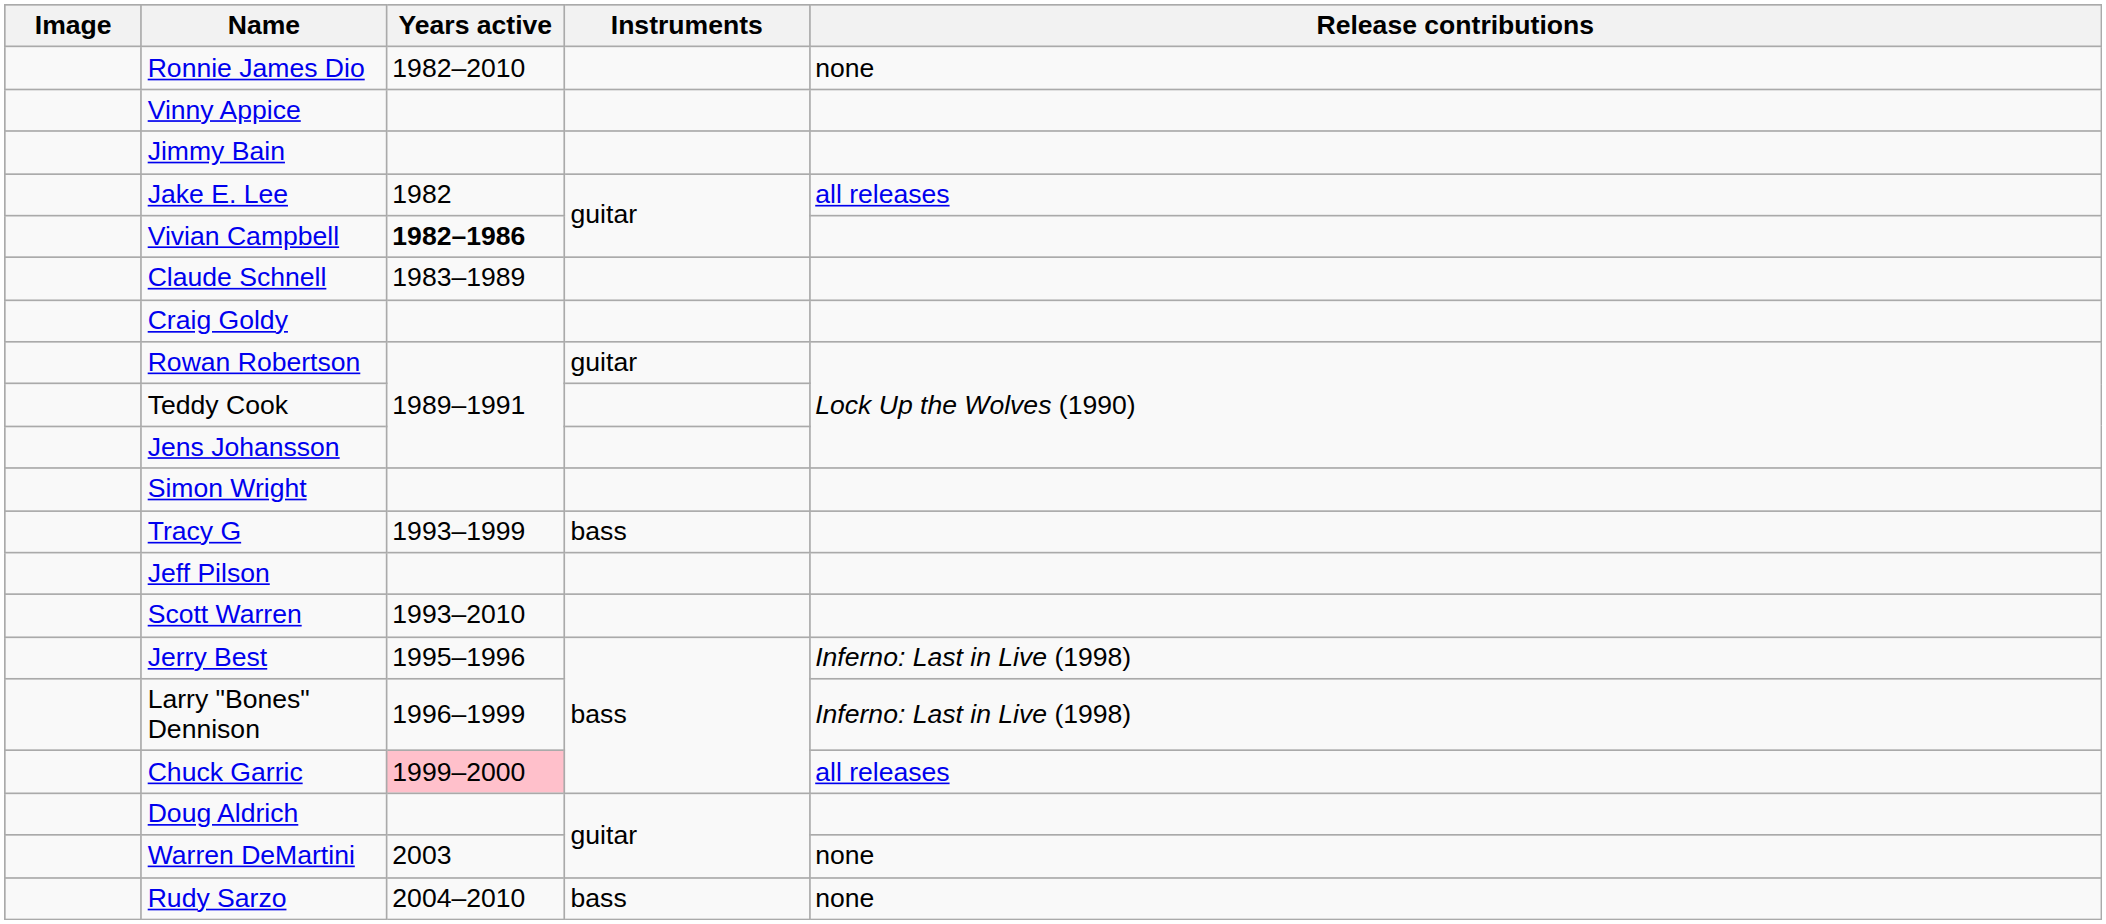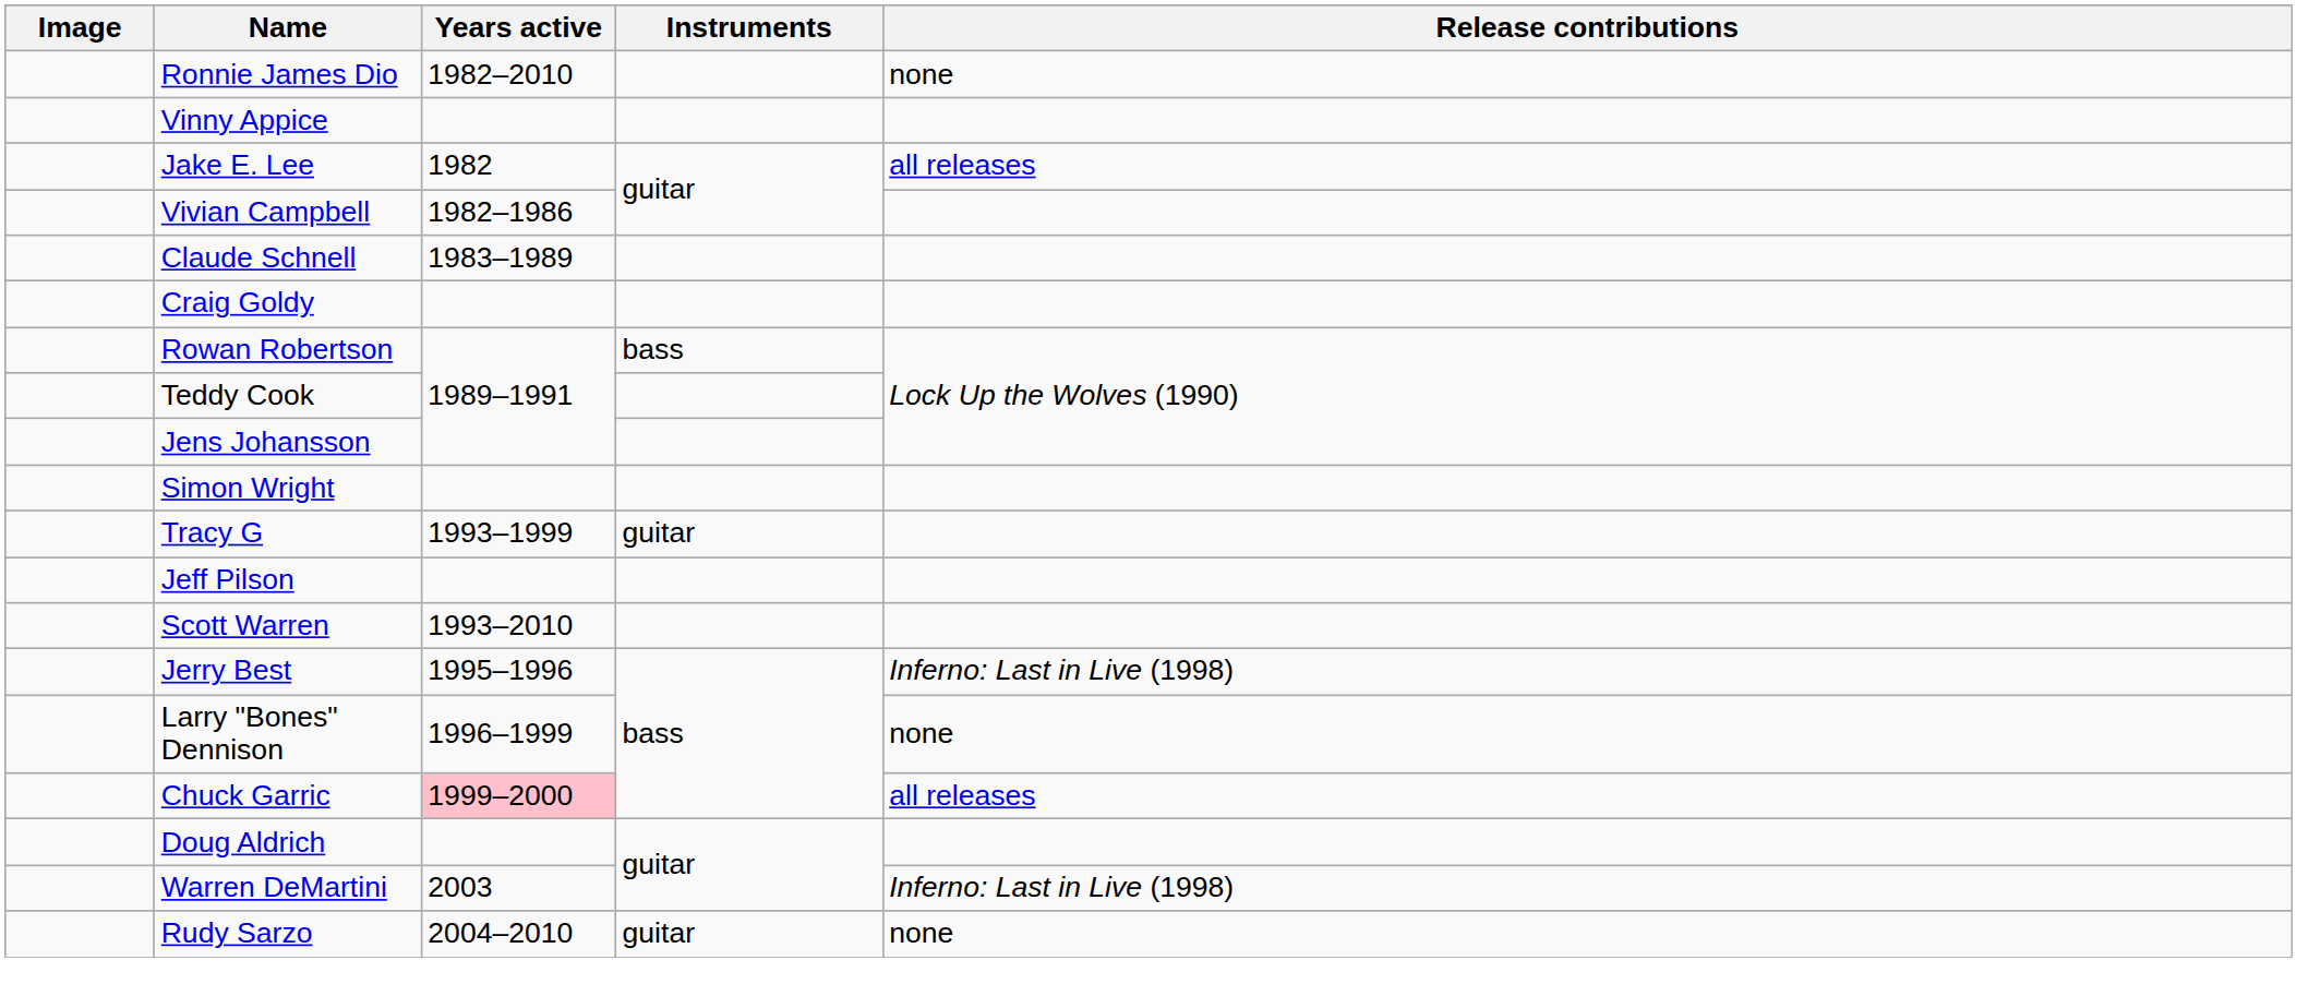- row: Jimmy Bain
Vivian Campbell | Years active: bold -> normal
Rowan Robertson | Instruments: guitar -> bass
Tracy G | Instruments: bass -> guitar
Larry "Bones" Dennison | Release contributions: Inferno: Last in Live (1998) -> none
Warren DeMartini | Release contributions: none -> Inferno: Last in Live (1998)
Rudy Sarzo | Instruments: bass -> guitar
